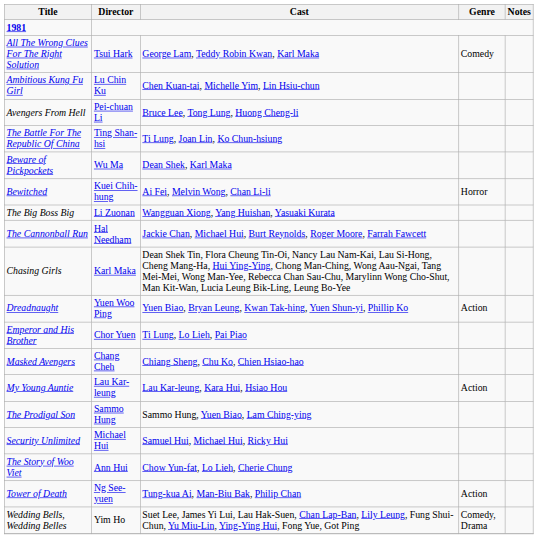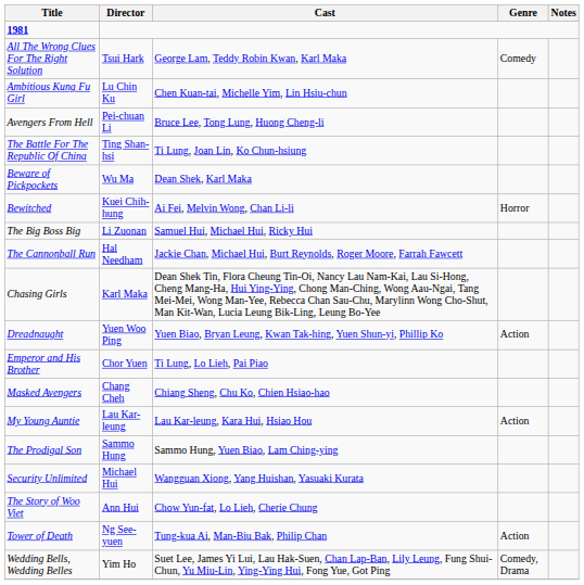The Big Boss Big | Cast: Wangguan Xiong, Yang Huishan, Yasuaki Kurata -> Samuel Hui, Michael Hui, Ricky Hui
Security Unlimited | Cast: Samuel Hui, Michael Hui, Ricky Hui -> Wangguan Xiong, Yang Huishan, Yasuaki Kurata
